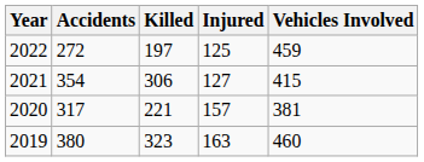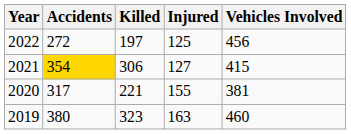2022 | Vehicles Involved: 459 -> 456
2021 | Accidents: no background -> gold background
2020 | Injured: 157 -> 155
